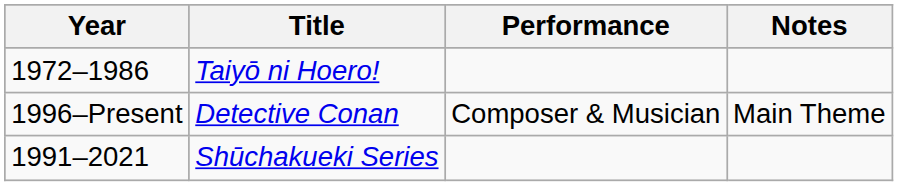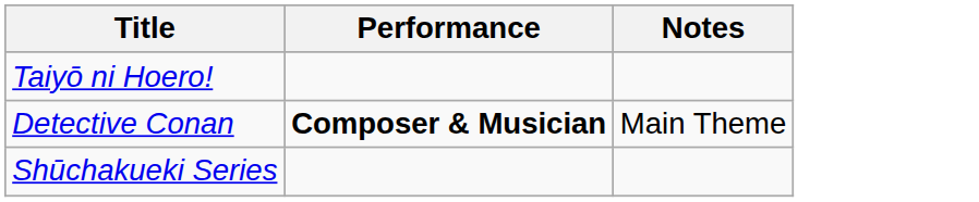- column: Year | 1972–1986 | 1996–Present | 1991–2021
Detective Conan | Performance: normal -> bold
